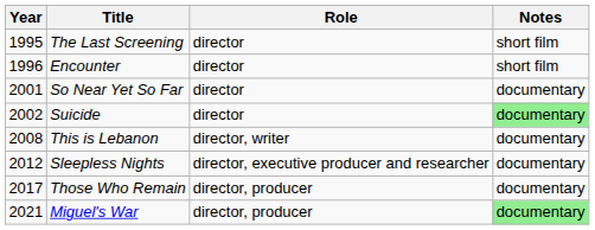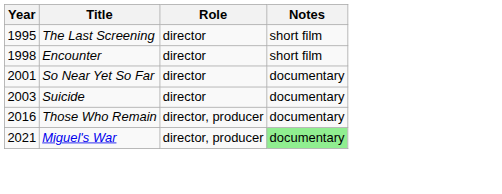Encounter | Year: 1996 -> 1998
Suicide | Year: 2002 -> 2003
Suicide | Notes: lightgreen background -> no background
- row: 2008 | This is Lebanon | director, writer | documentary
- row: 2012 | Sleepless Nights | director, executive producer and researcher | documentary
Those Who Remain | Year: 2017 -> 2016
